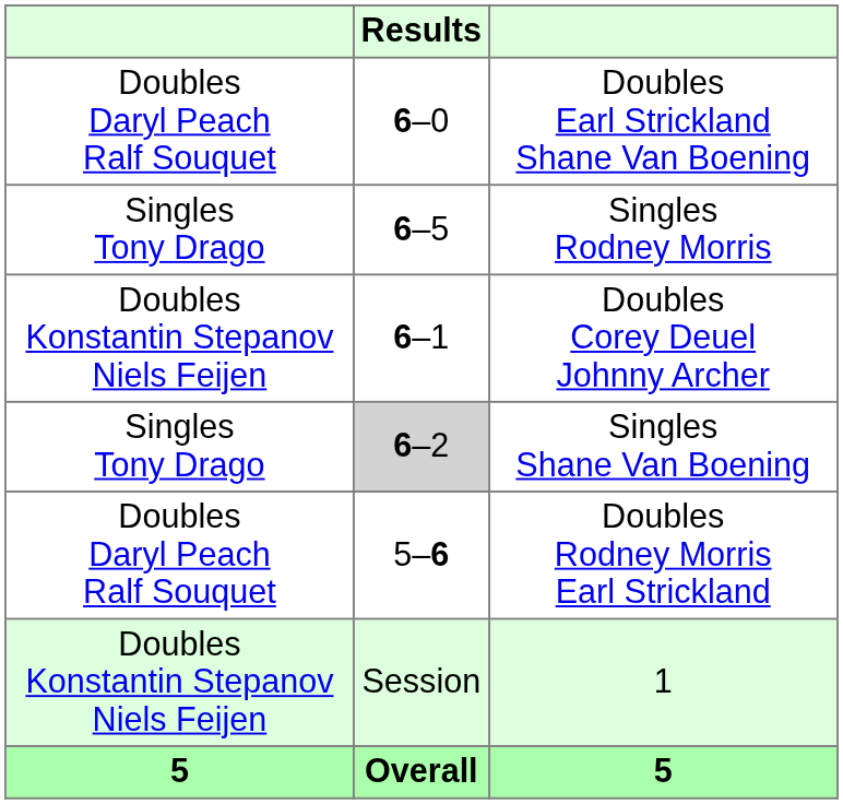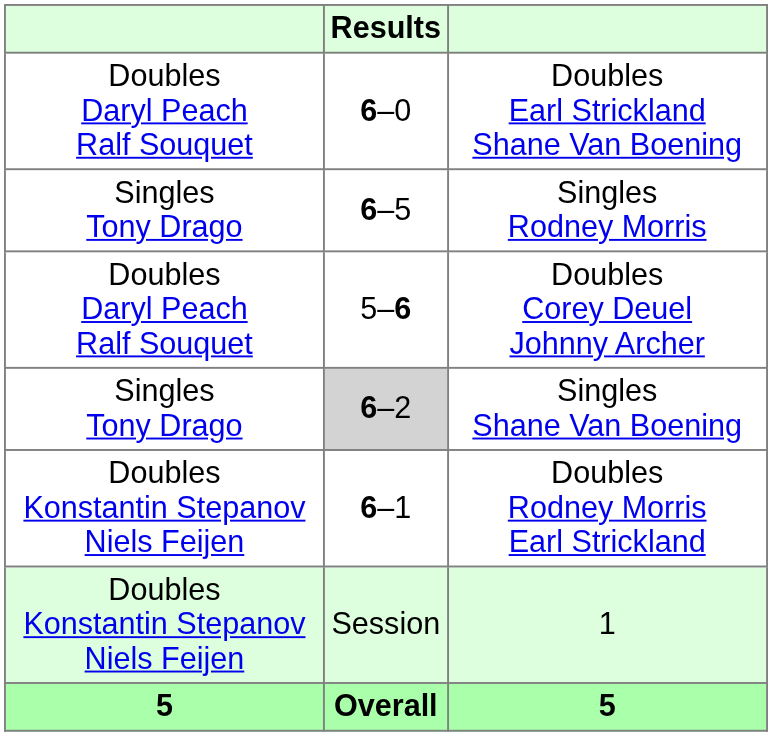Doubles Corey Deuel Johnny Archer | column 1: Doubles Konstantin Stepanov Niels Feijen -> Doubles Daryl Peach Ralf Souquet
Doubles Corey Deuel Johnny Archer | Results: 6–1 -> 5–6
Doubles Rodney Morris Earl Strickland | column 1: Doubles Daryl Peach Ralf Souquet -> Doubles Konstantin Stepanov Niels Feijen
Doubles Rodney Morris Earl Strickland | Results: 5–6 -> 6–1
